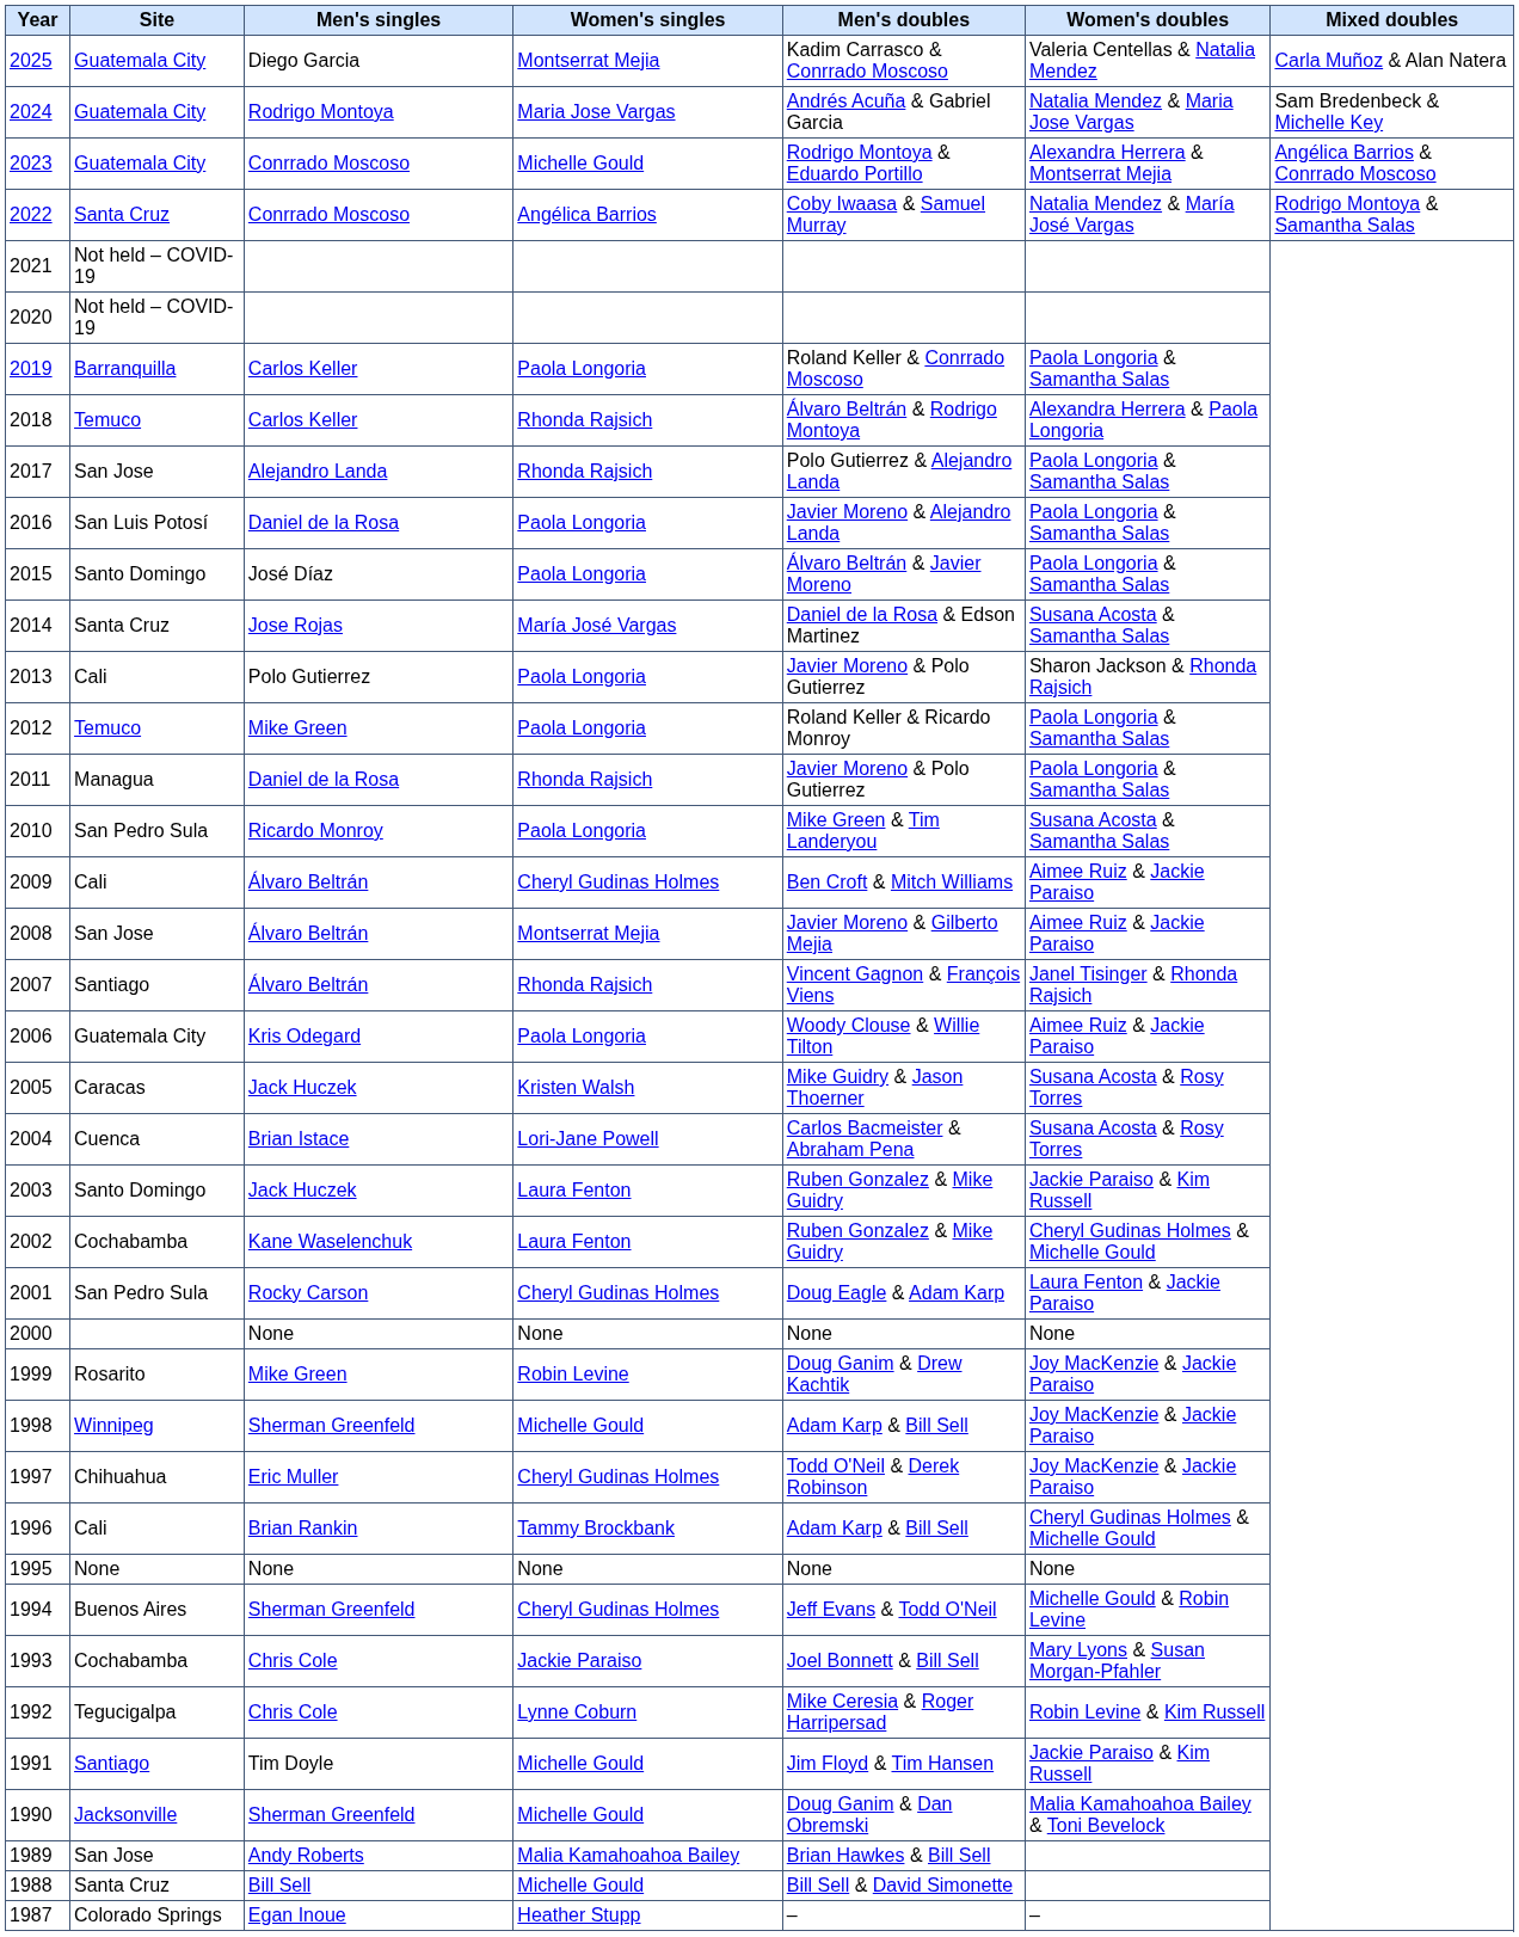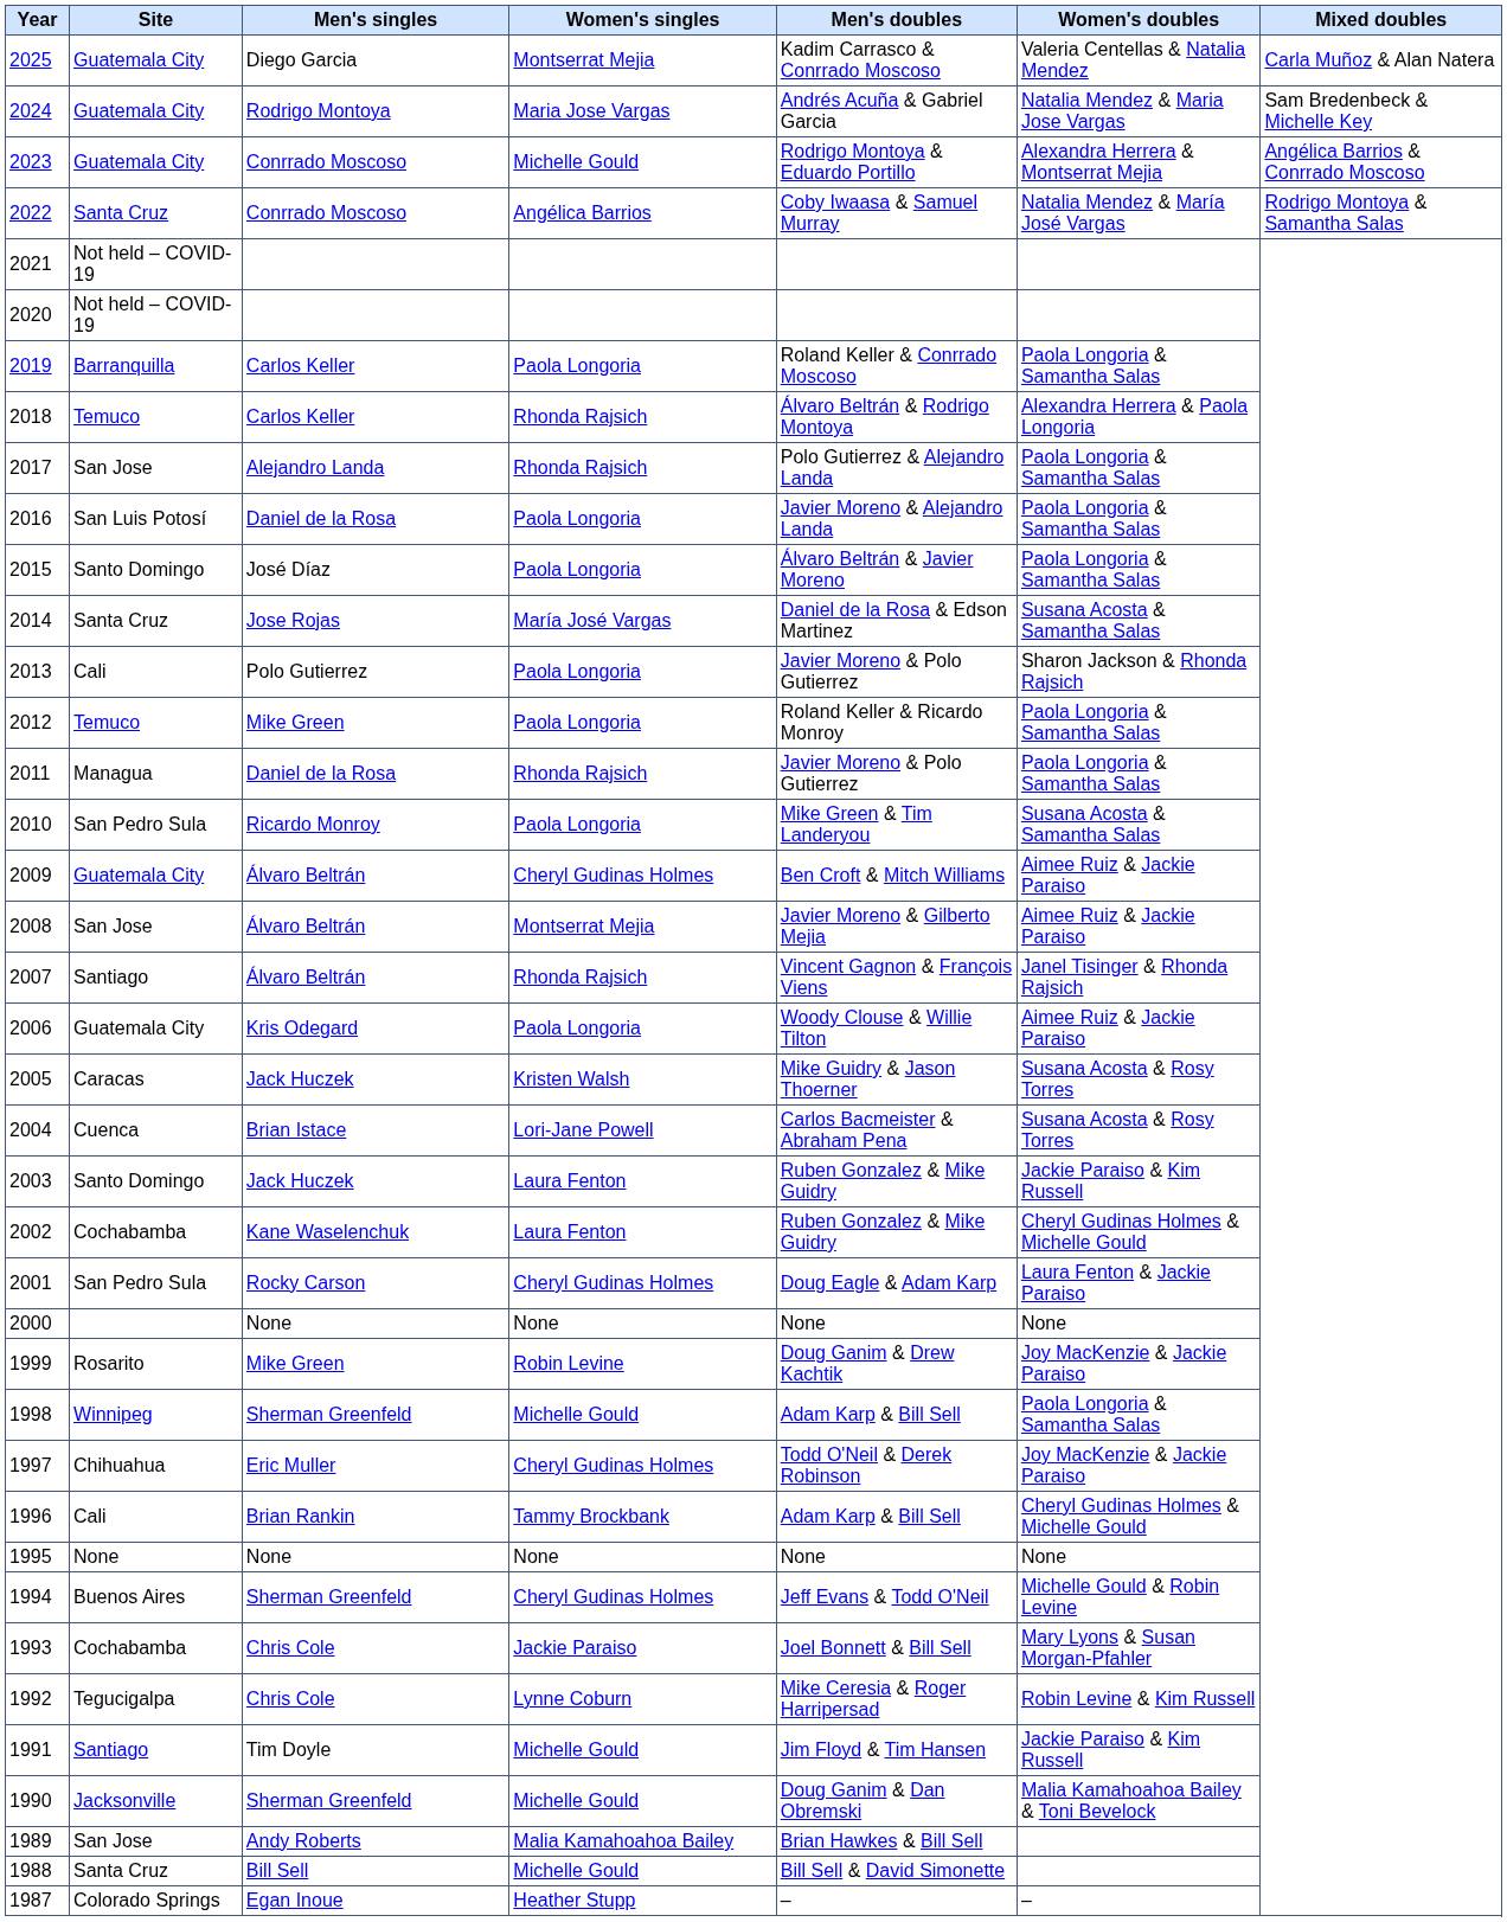2009 | Site: Cali -> Guatemala City
1998 | Women's doubles: Joy MacKenzie & Jackie Paraiso -> Paola Longoria & Samantha Salas
